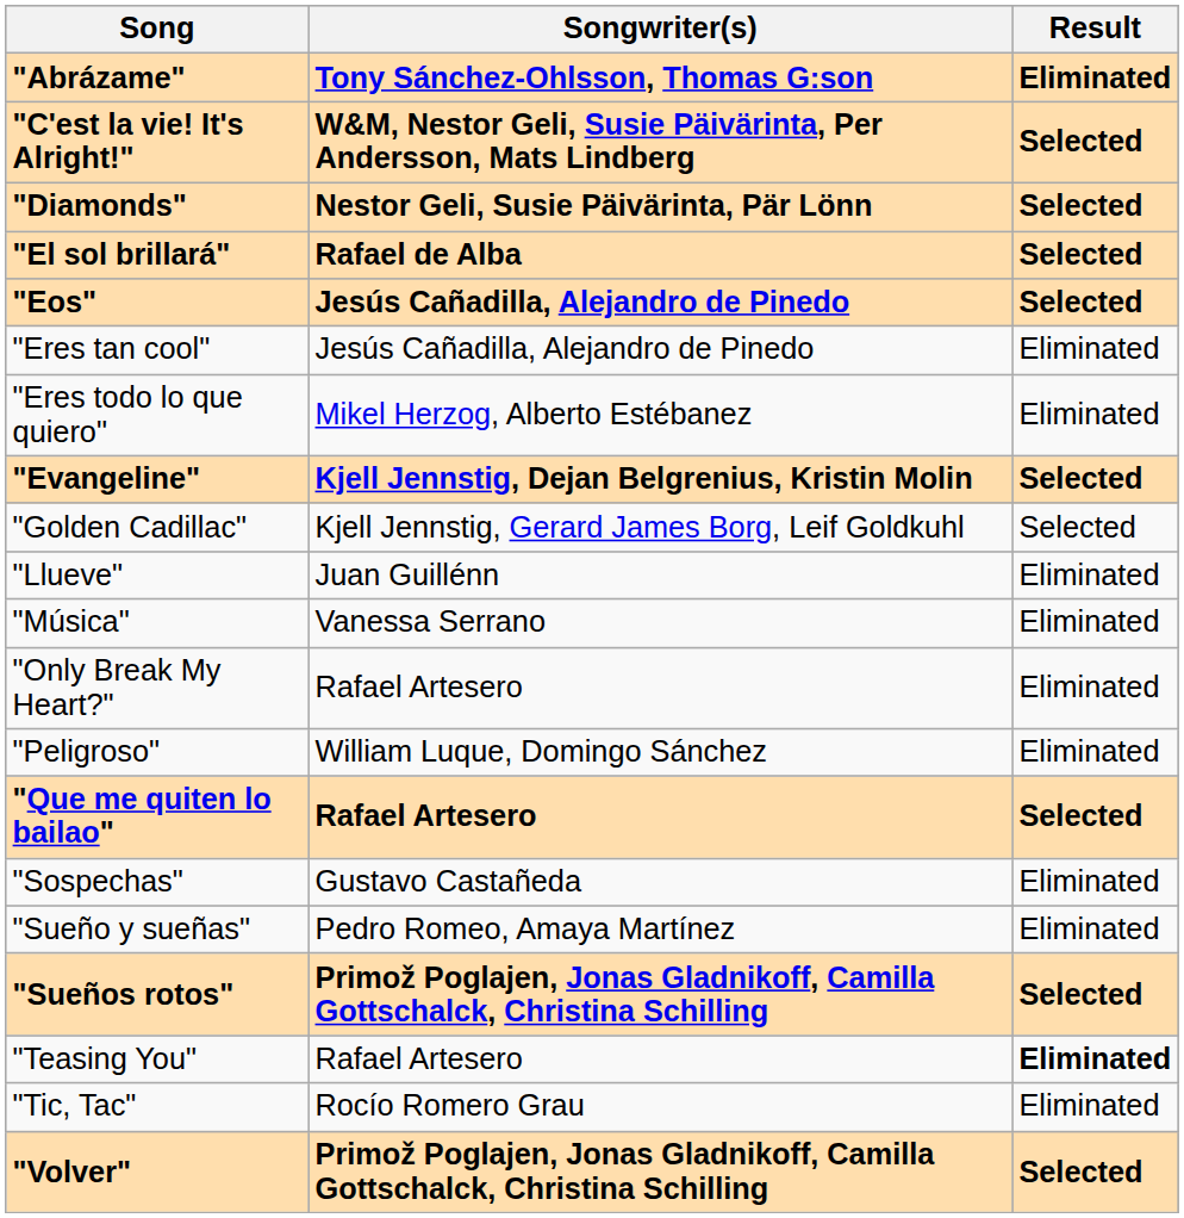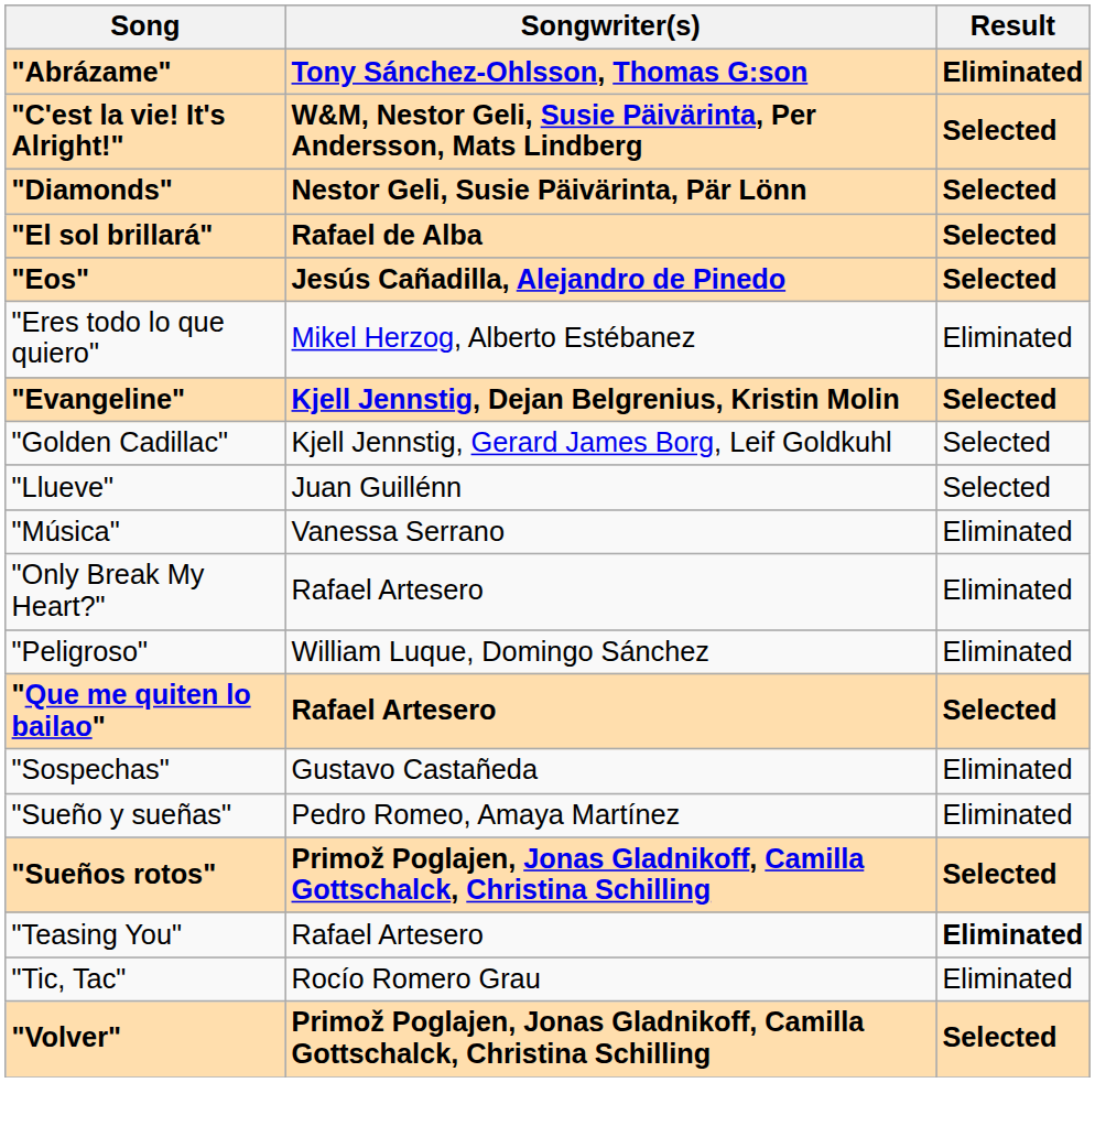- row: "Eres tan cool" | Jesús Cañadilla, Alejandro de Pinedo | Eliminated
"Llueve" | Result: Eliminated -> Selected
